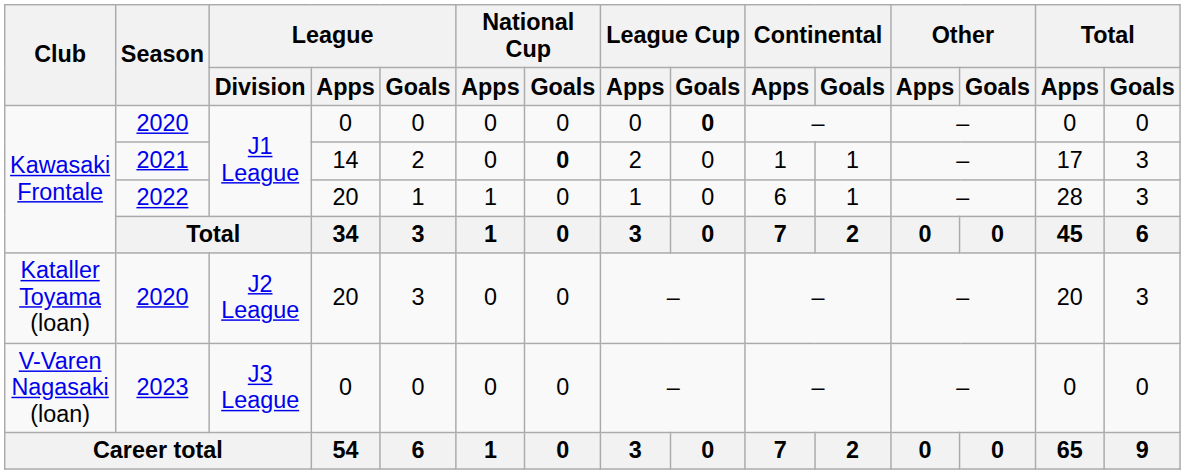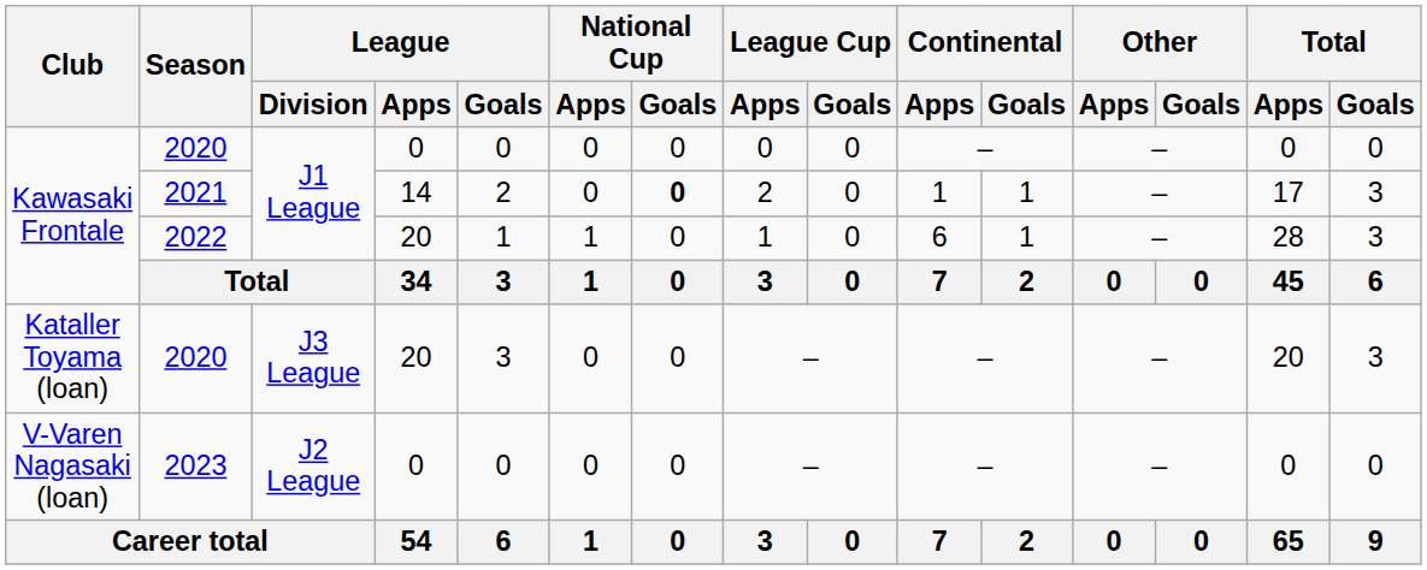Kawasaki Frontale / 2020 | League Cup / Goals: bold -> normal
Kataller Toyama (loan) / 2020 | League / Division: J2 League -> J3 League
2023 | League / Division: J3 League -> J2 League
